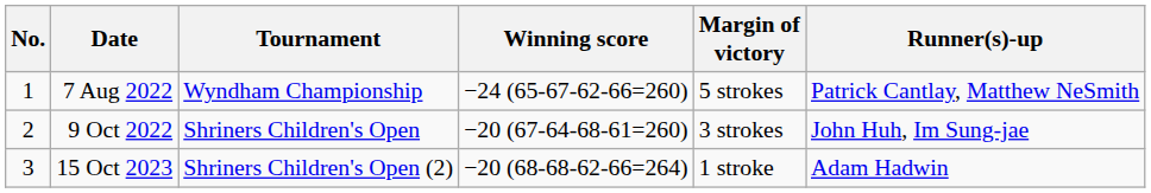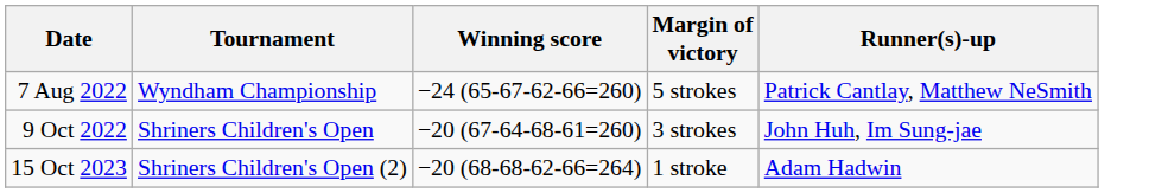- column: No. | 1 | 2 | 3
